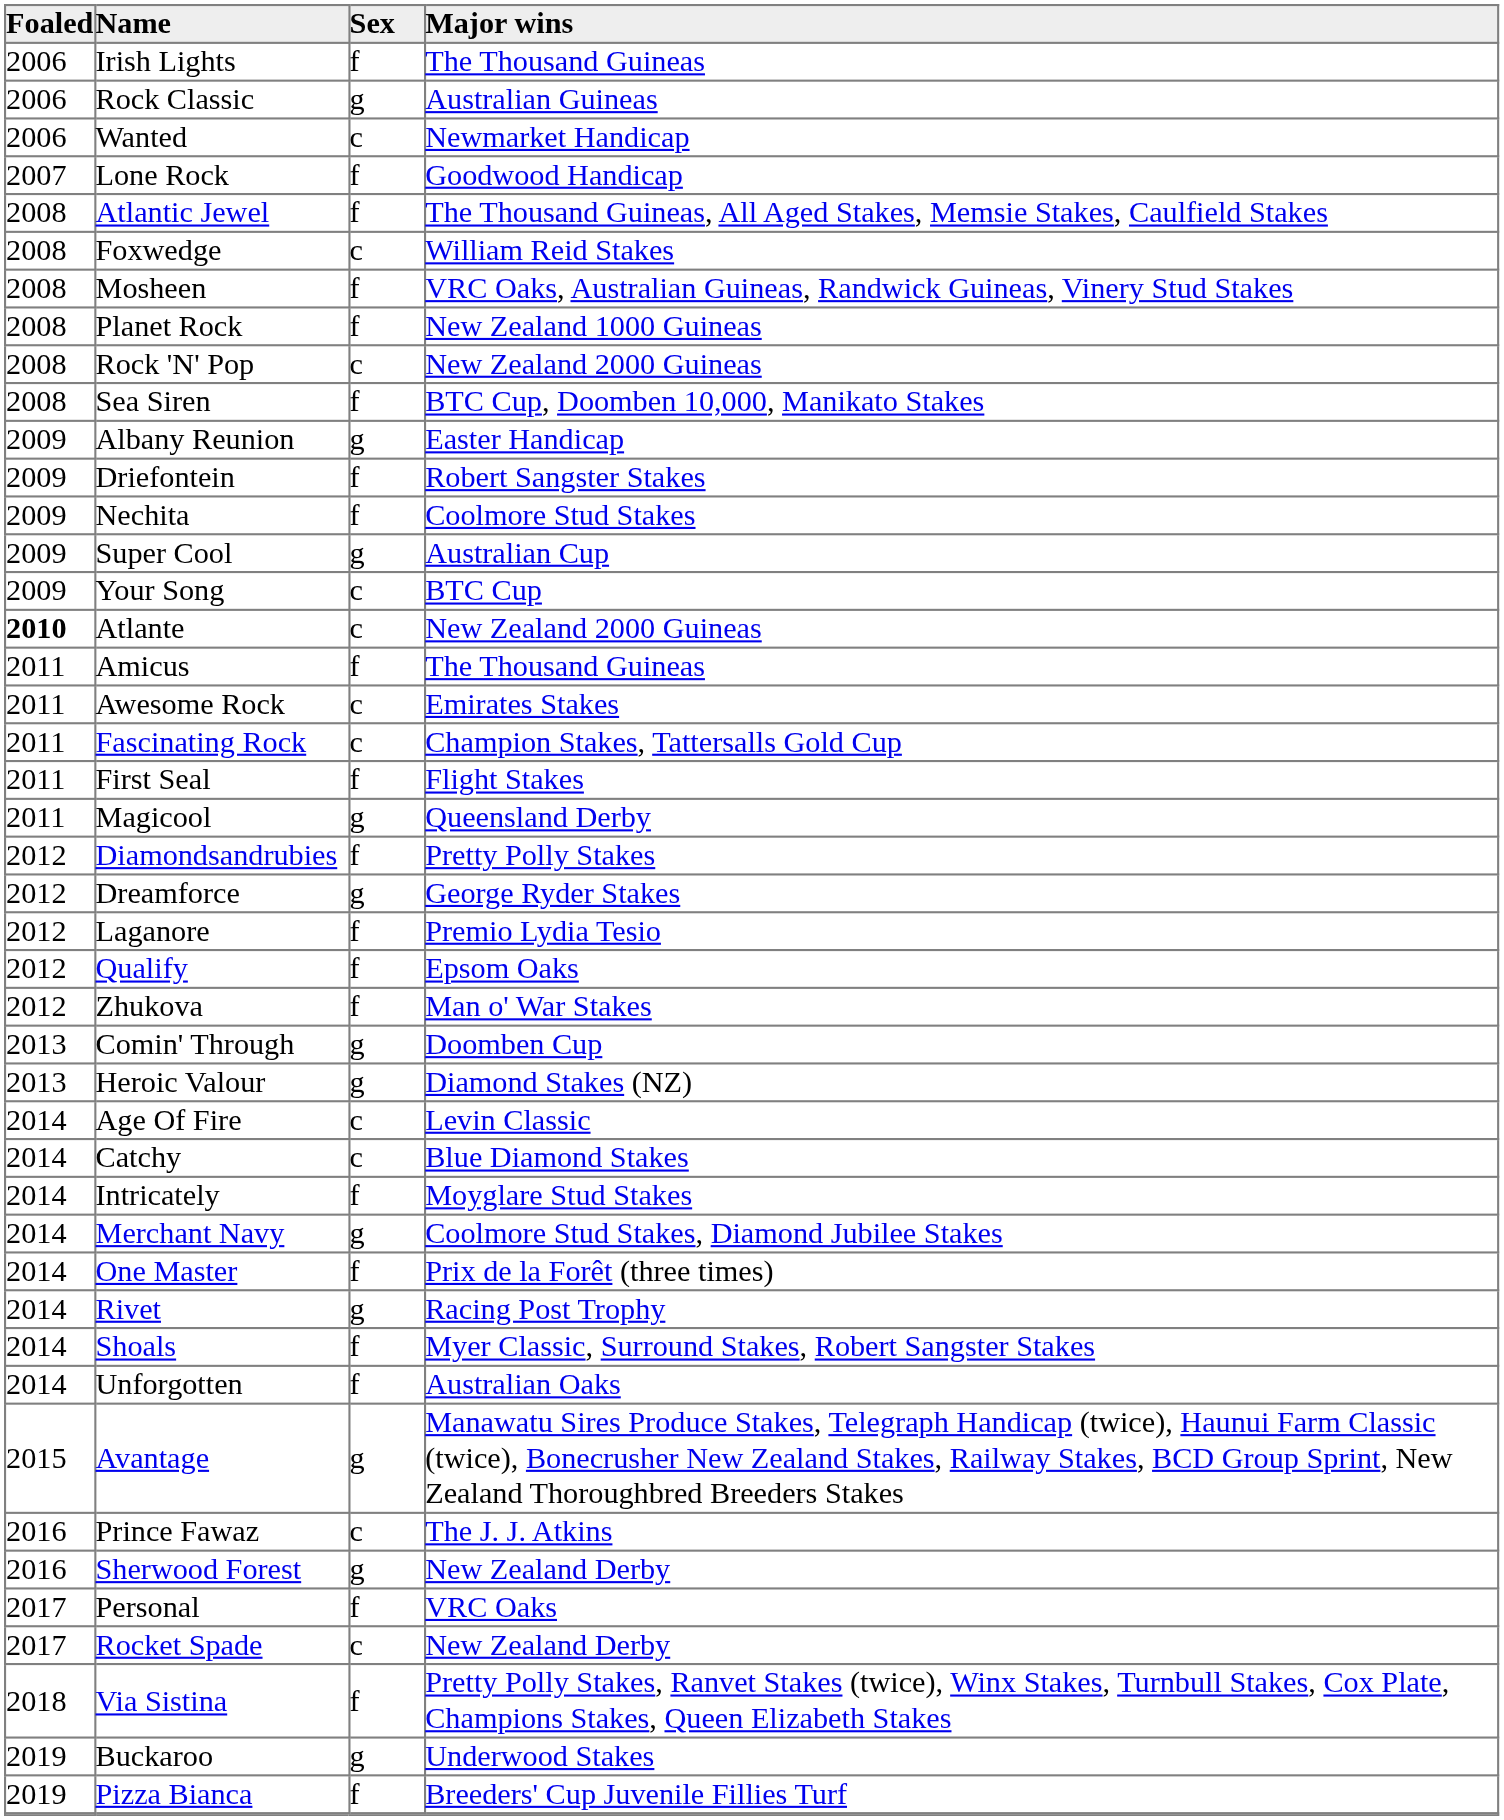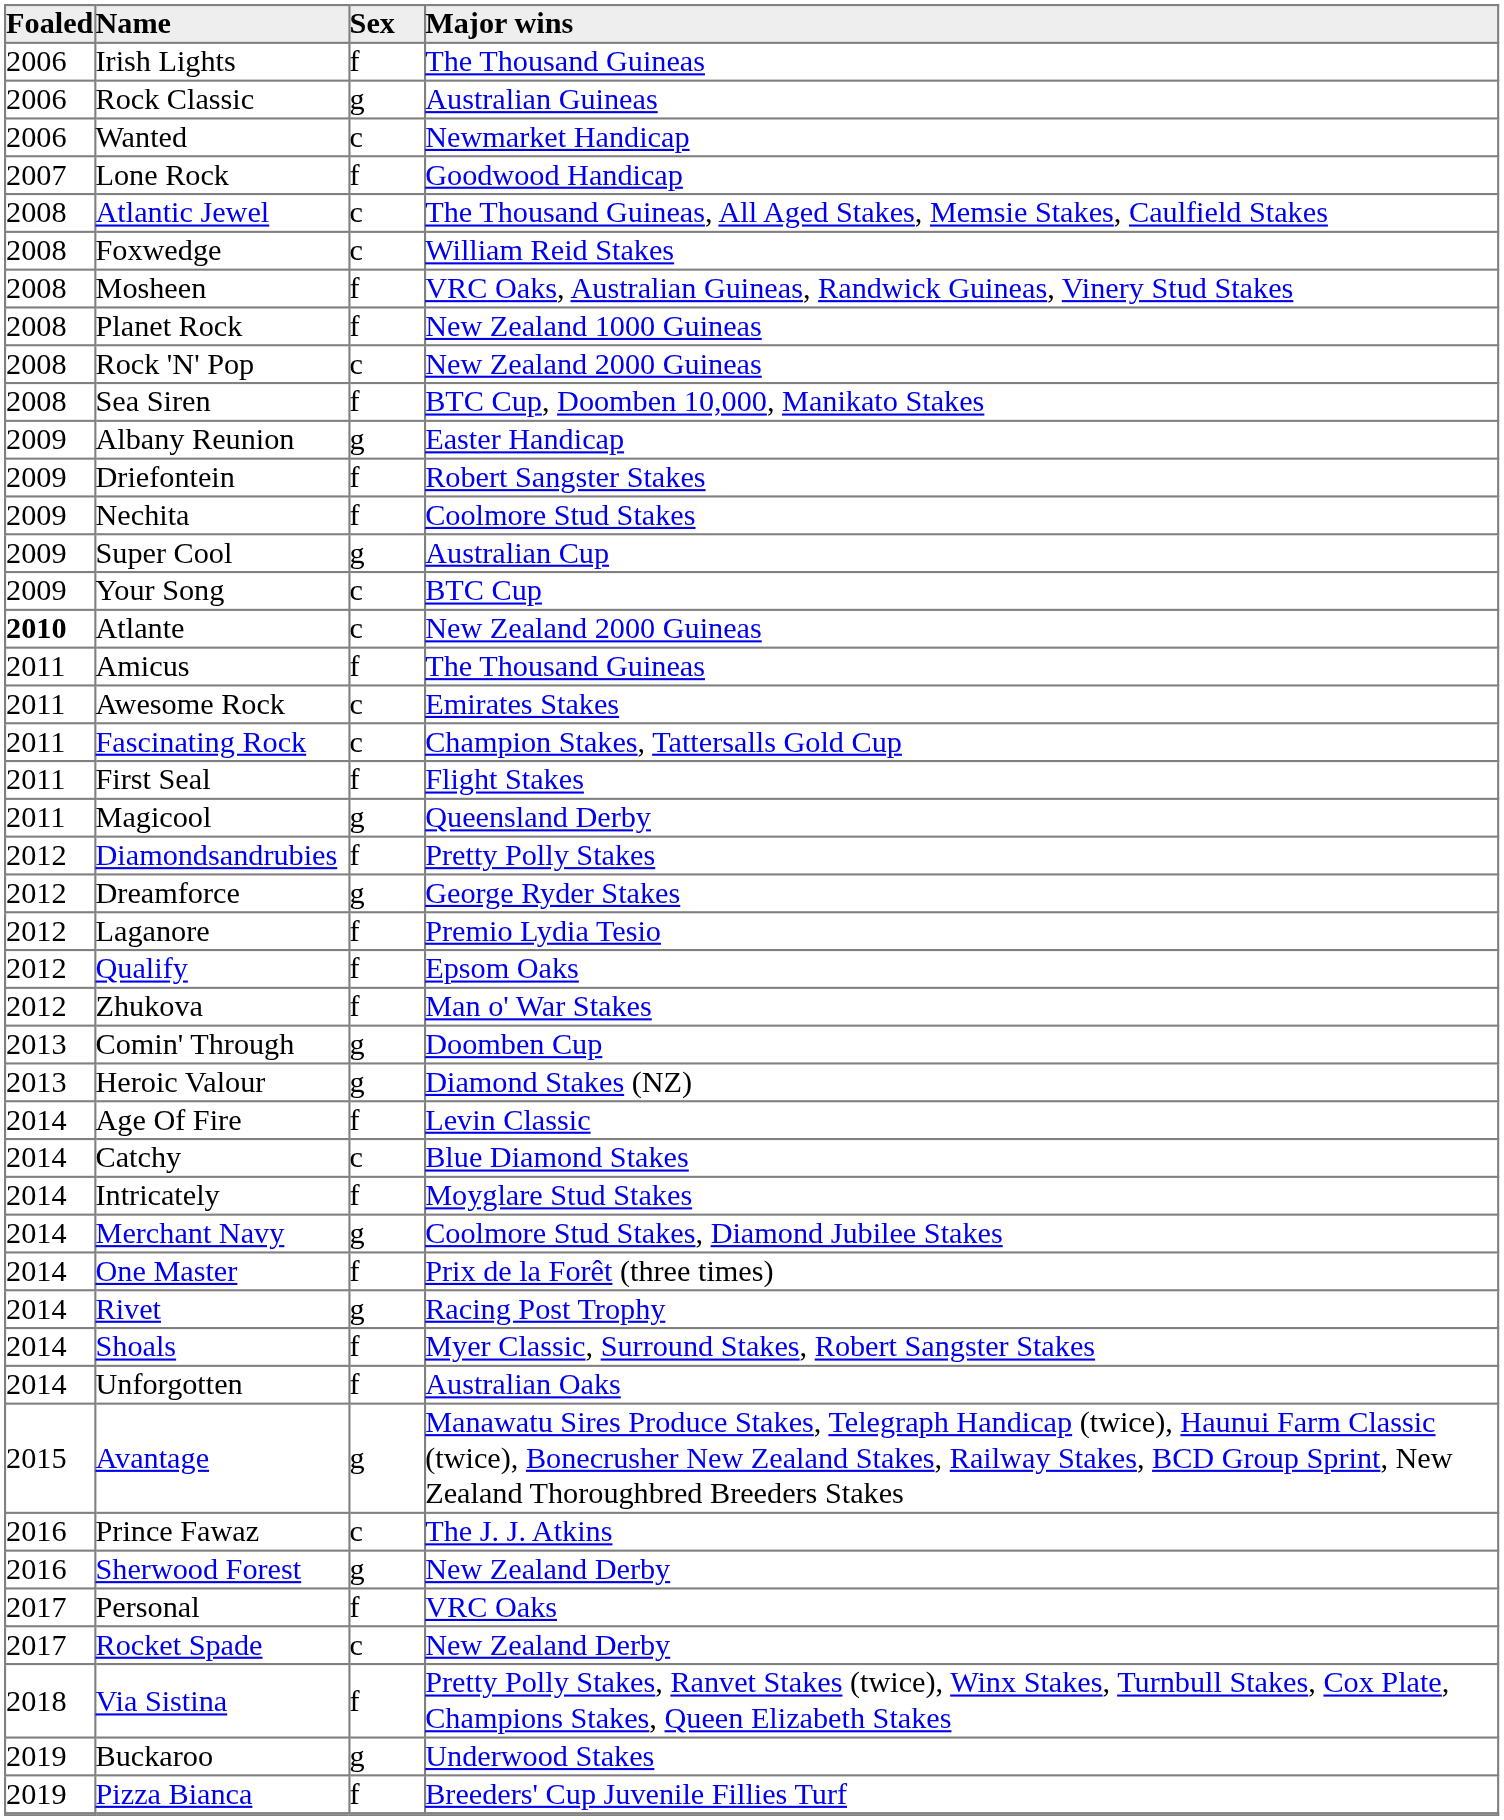Atlantic Jewel | Sex: f -> c
Age Of Fire | Sex: c -> f
